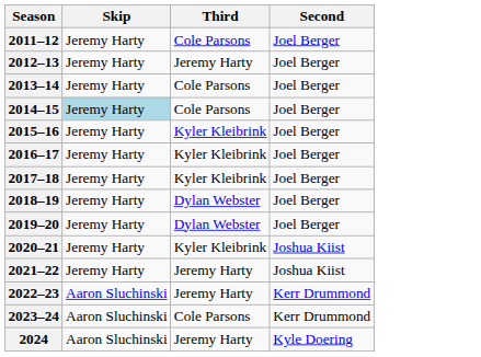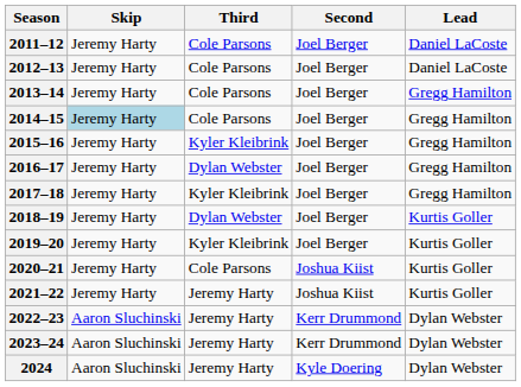+ column: Lead | Daniel LaCoste | Daniel LaCoste | Gregg Hamilton | Gregg Hamilton | Gregg Hamilton | Gregg Hamilton | Gregg Hamilton | Kurtis Goller | Kurtis Goller | Kurtis Goller | Kurtis Goller | Dylan Webster | Dylan Webster | Dylan Webster
2012–13 | Third: Jeremy Harty -> Cole Parsons
2016–17 | Third: Kyler Kleibrink -> Dylan Webster
2019–20 | Third: Dylan Webster -> Kyler Kleibrink
2020–21 | Third: Kyler Kleibrink -> Cole Parsons
2023–24 | Third: Cole Parsons -> Jeremy Harty
